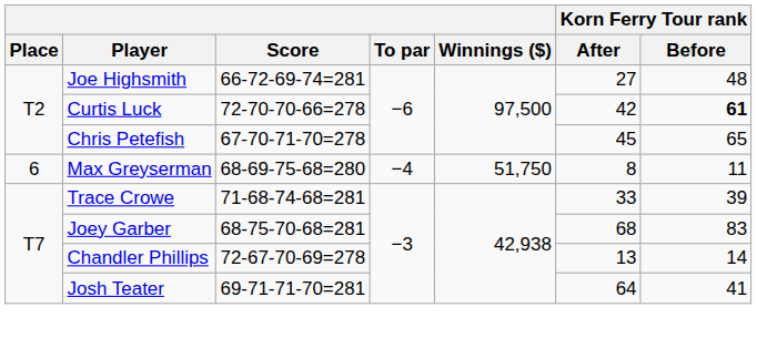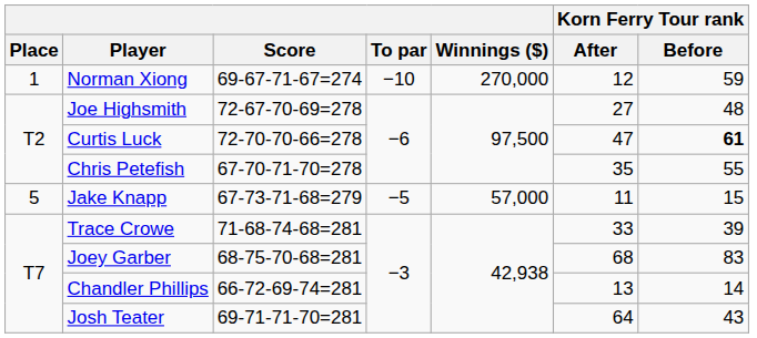+ row: 1 | Norman Xiong | 69-67-71-67=274 | −10 | 270,000 | 12 | 59
Joe Highsmith | Score: 66-72-69-74=281 -> 72-67-70-69=278
Curtis Luck | Korn Ferry Tour rank / After: 42 -> 47
Chris Petefish | Korn Ferry Tour rank / After: 45 -> 35
Chris Petefish | Korn Ferry Tour rank / Before: 65 -> 55
+ row: 5 | Jake Knapp | 67-73-71-68=279 | −5 | 57,000 | 11 | 15
- row: 6 | Max Greyserman | 68-69-75-68=280 | −4 | 51,750 | 8 | 11
Chandler Phillips | Score: 72-67-70-69=278 -> 66-72-69-74=281
Josh Teater | Korn Ferry Tour rank / Before: 41 -> 43
